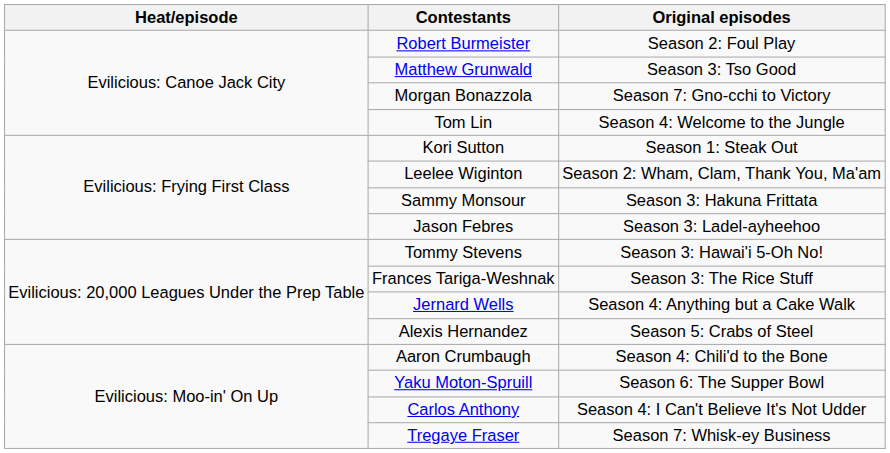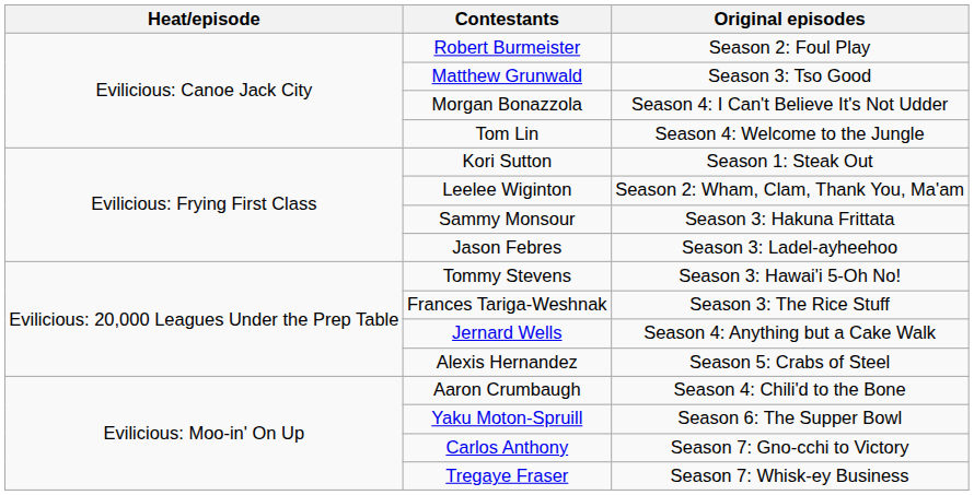Morgan Bonazzola | Original episodes: Season 7: Gno-cchi to Victory -> Season 4: I Can't Believe It's Not Udder
Carlos Anthony | Original episodes: Season 4: I Can't Believe It's Not Udder -> Season 7: Gno-cchi to Victory
